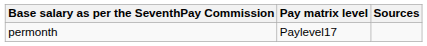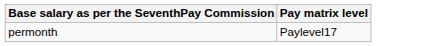- column: Sources
